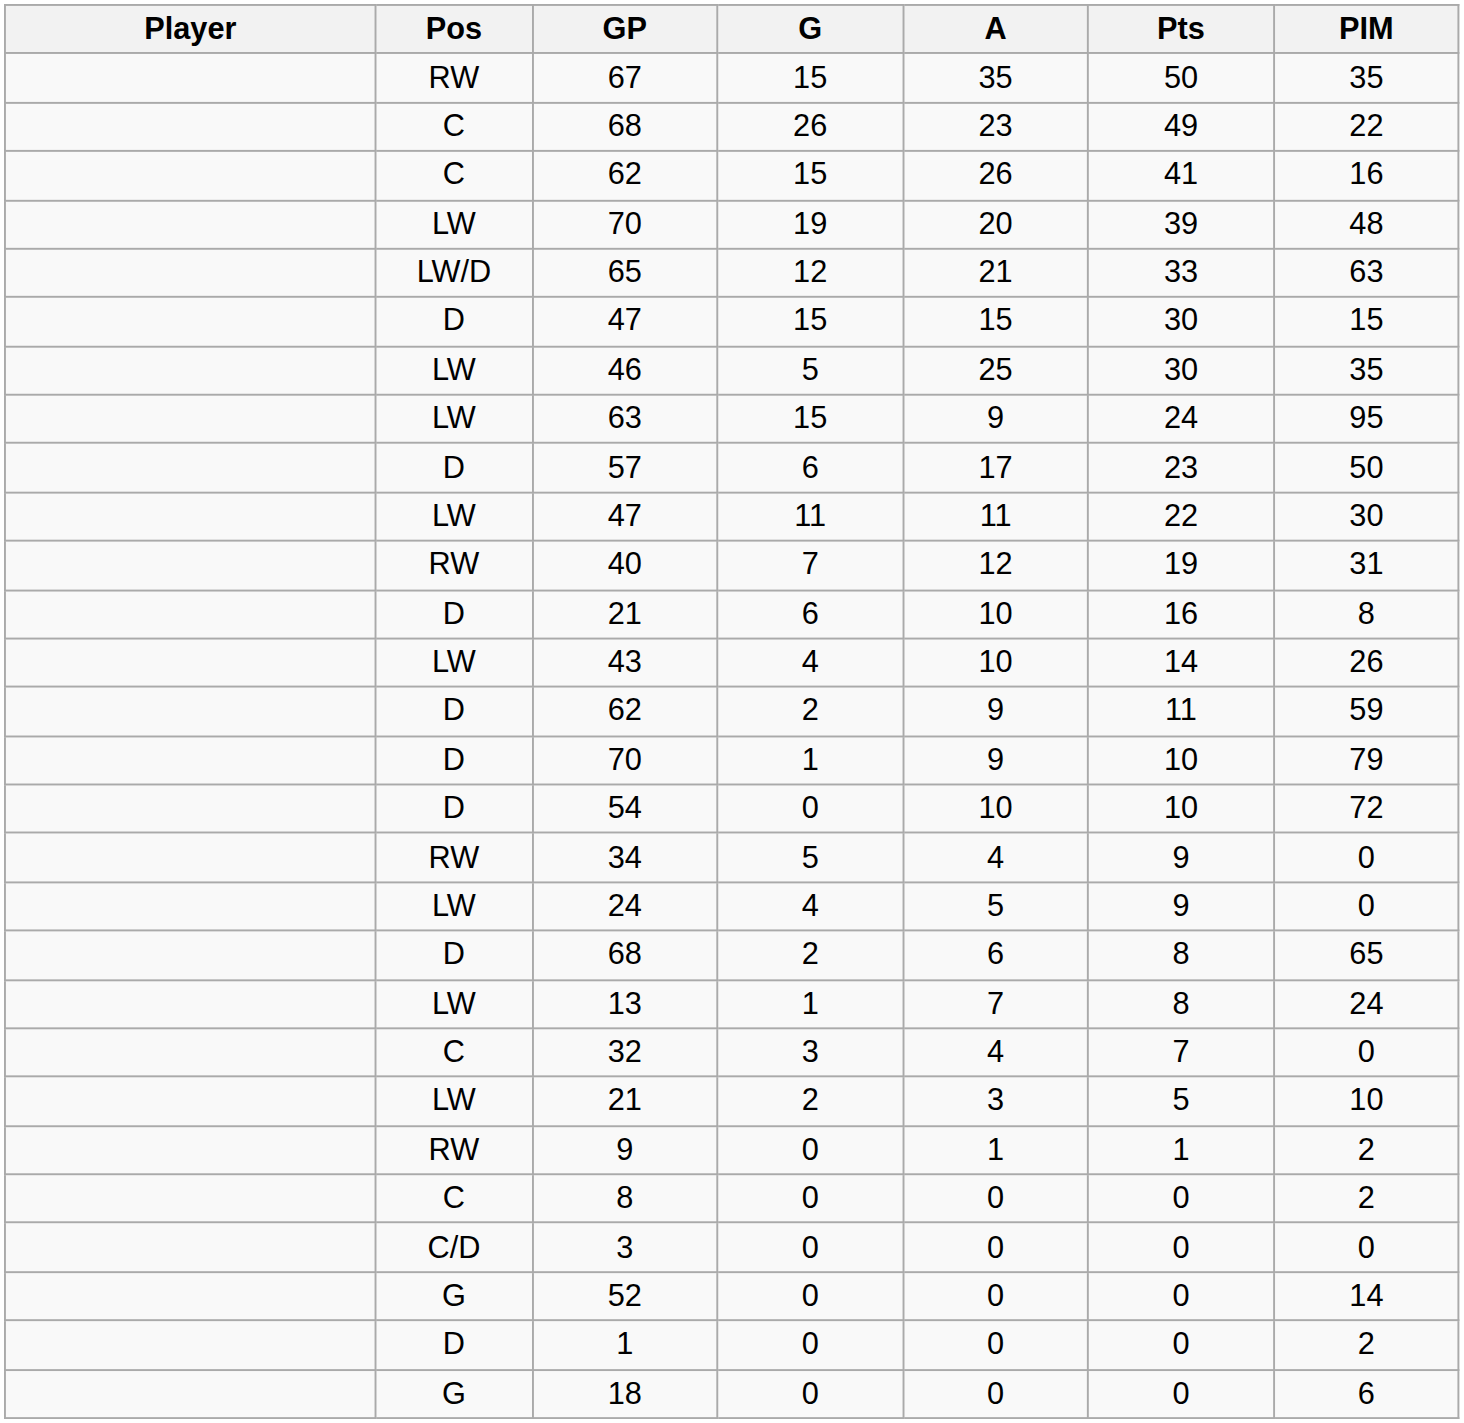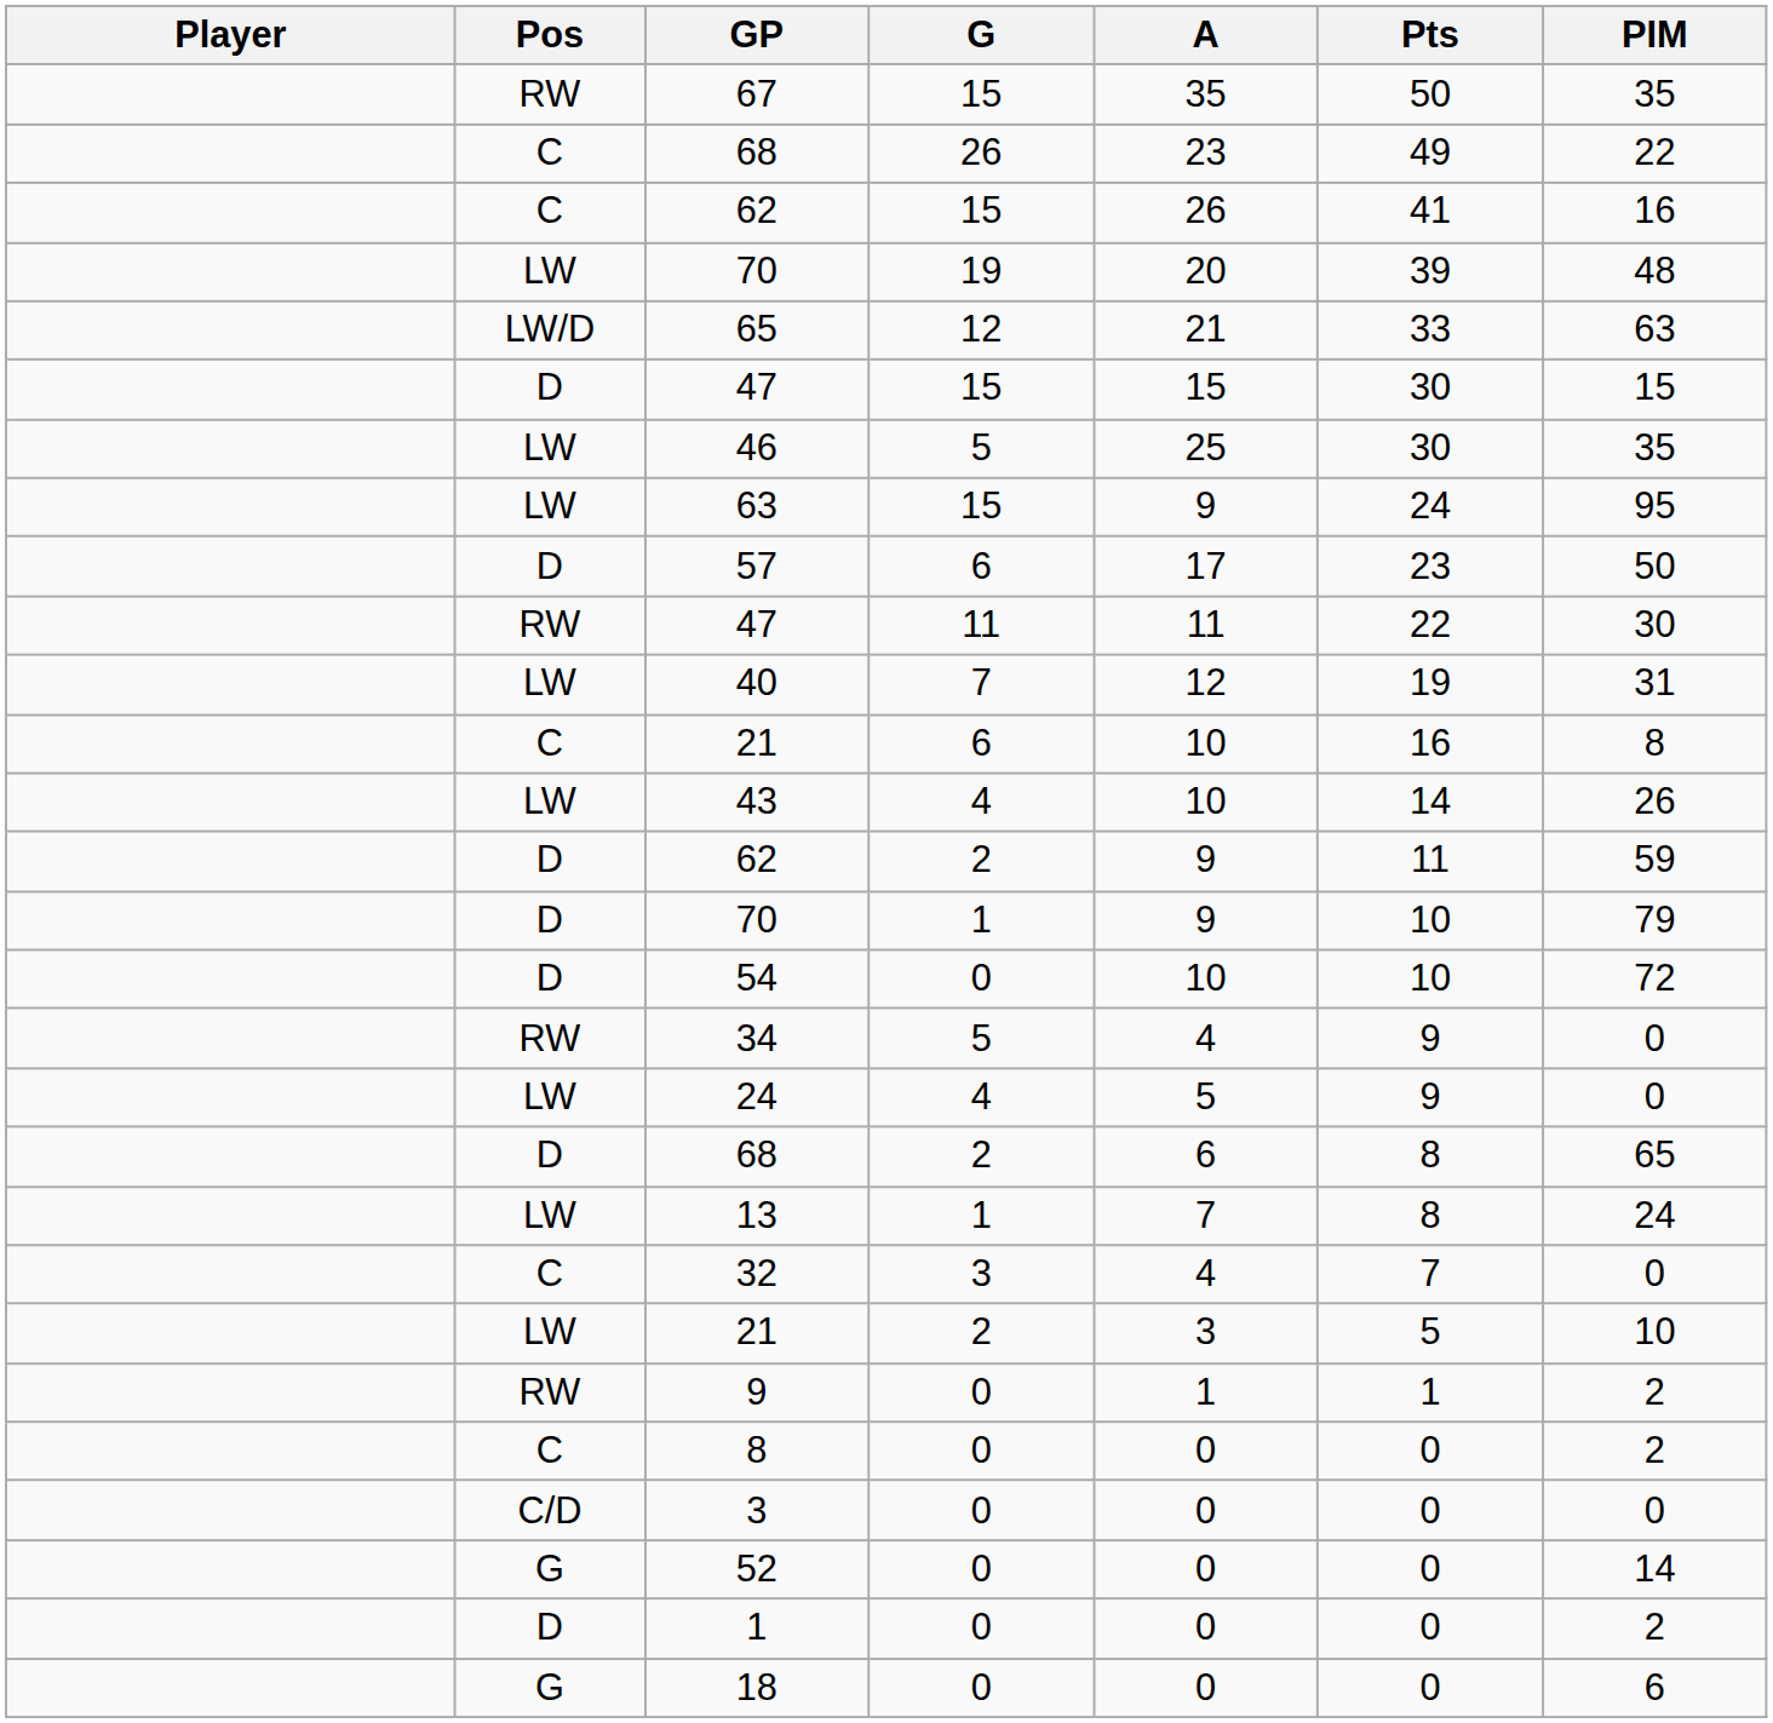47 / 11 | Pos: LW -> RW
40 | Pos: RW -> LW
21 / 6 | Pos: D -> C
